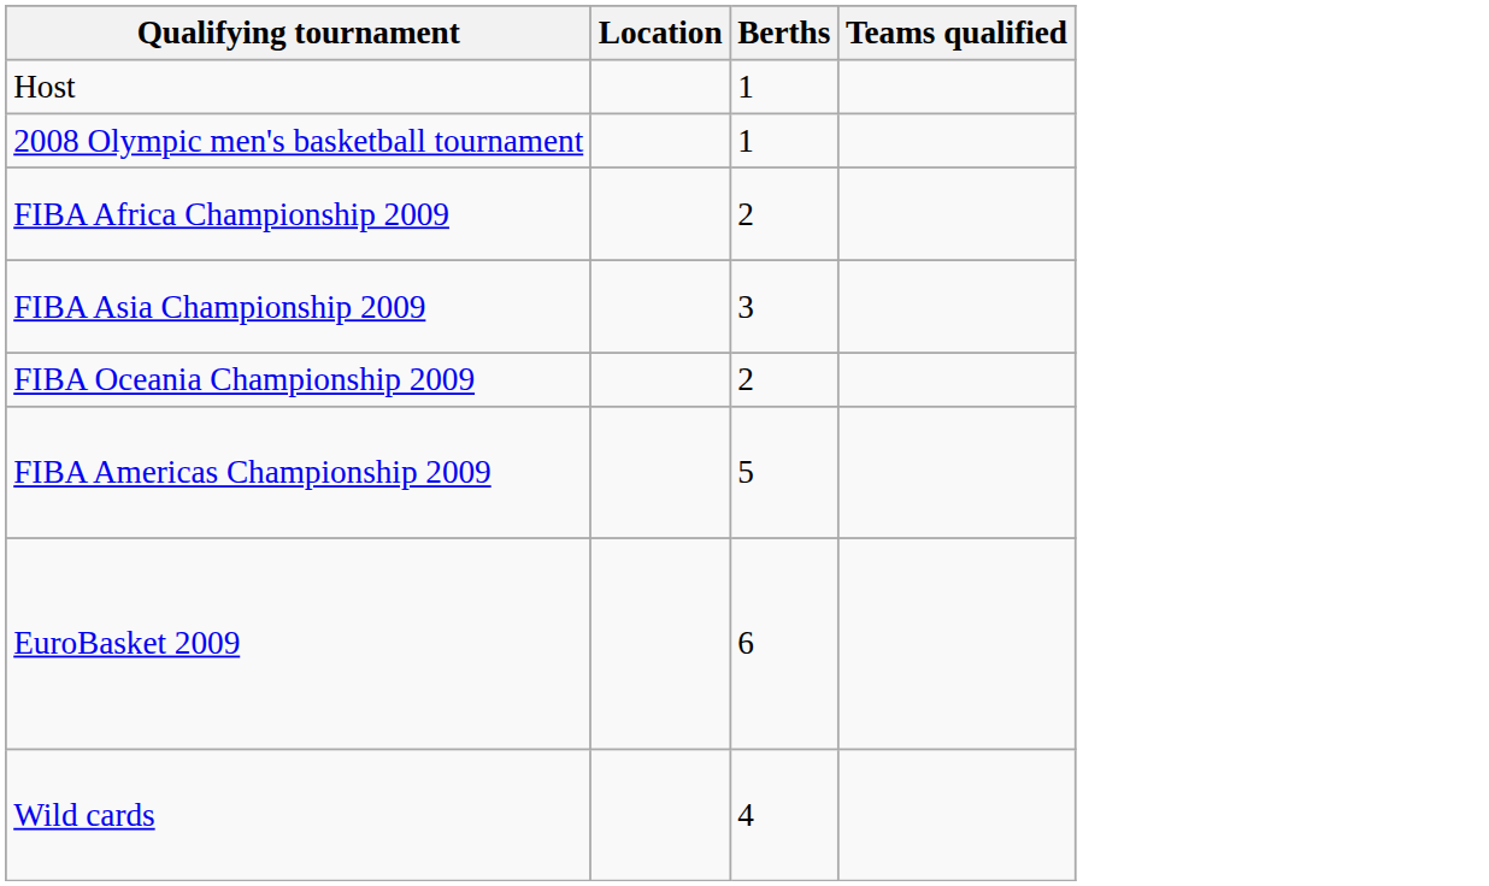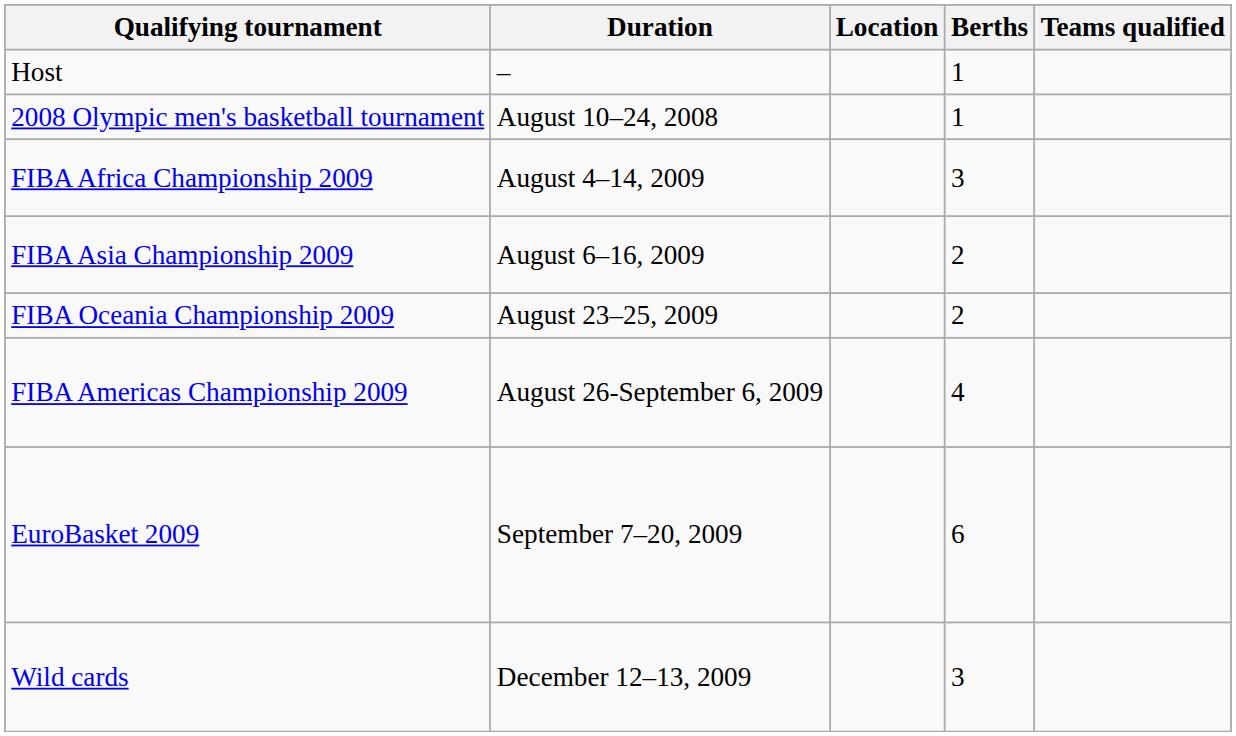+ column: Duration | – | August 10–24, 2008 | August 4–14, 2009 | August 6–16, 2009 | August 23–25, 2009 | August 26-September 6, 2009 | September 7–20, 2009 | December 12–13, 2009
FIBA Africa Championship 2009 | Berths: 2 -> 3
FIBA Asia Championship 2009 | Berths: 3 -> 2
FIBA Americas Championship 2009 | Berths: 5 -> 4
Wild cards | Berths: 4 -> 3
